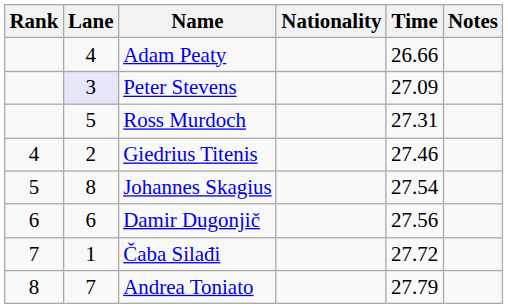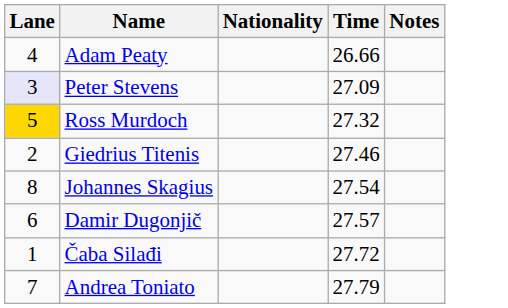- column: Rank | 4 | 5 | 6 | 7 | 8
Ross Murdoch | Lane: no background -> gold background
Ross Murdoch | Time: 27.31 -> 27.32
Damir Dugonjič | Time: 27.56 -> 27.57
